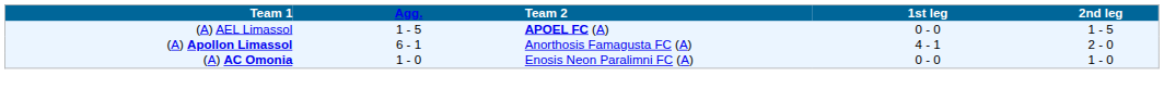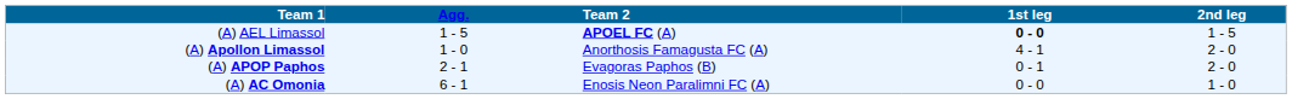(A) AEL Limassol | 1st leg: normal -> bold
(A) Apollon Limassol | Agg.: 6 - 1 -> 1 - 0
+ row: (A) APOP Paphos | 2 - 1 | Evagoras Paphos (B) | 0 - 1 | 2 - 0
(A) AC Omonia | Agg.: 1 - 0 -> 6 - 1
